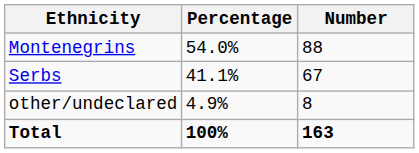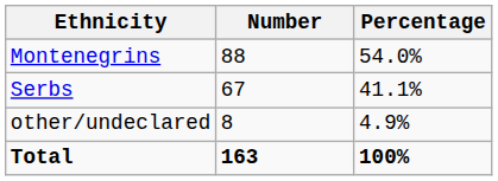columns swapped: Number <-> Percentage
